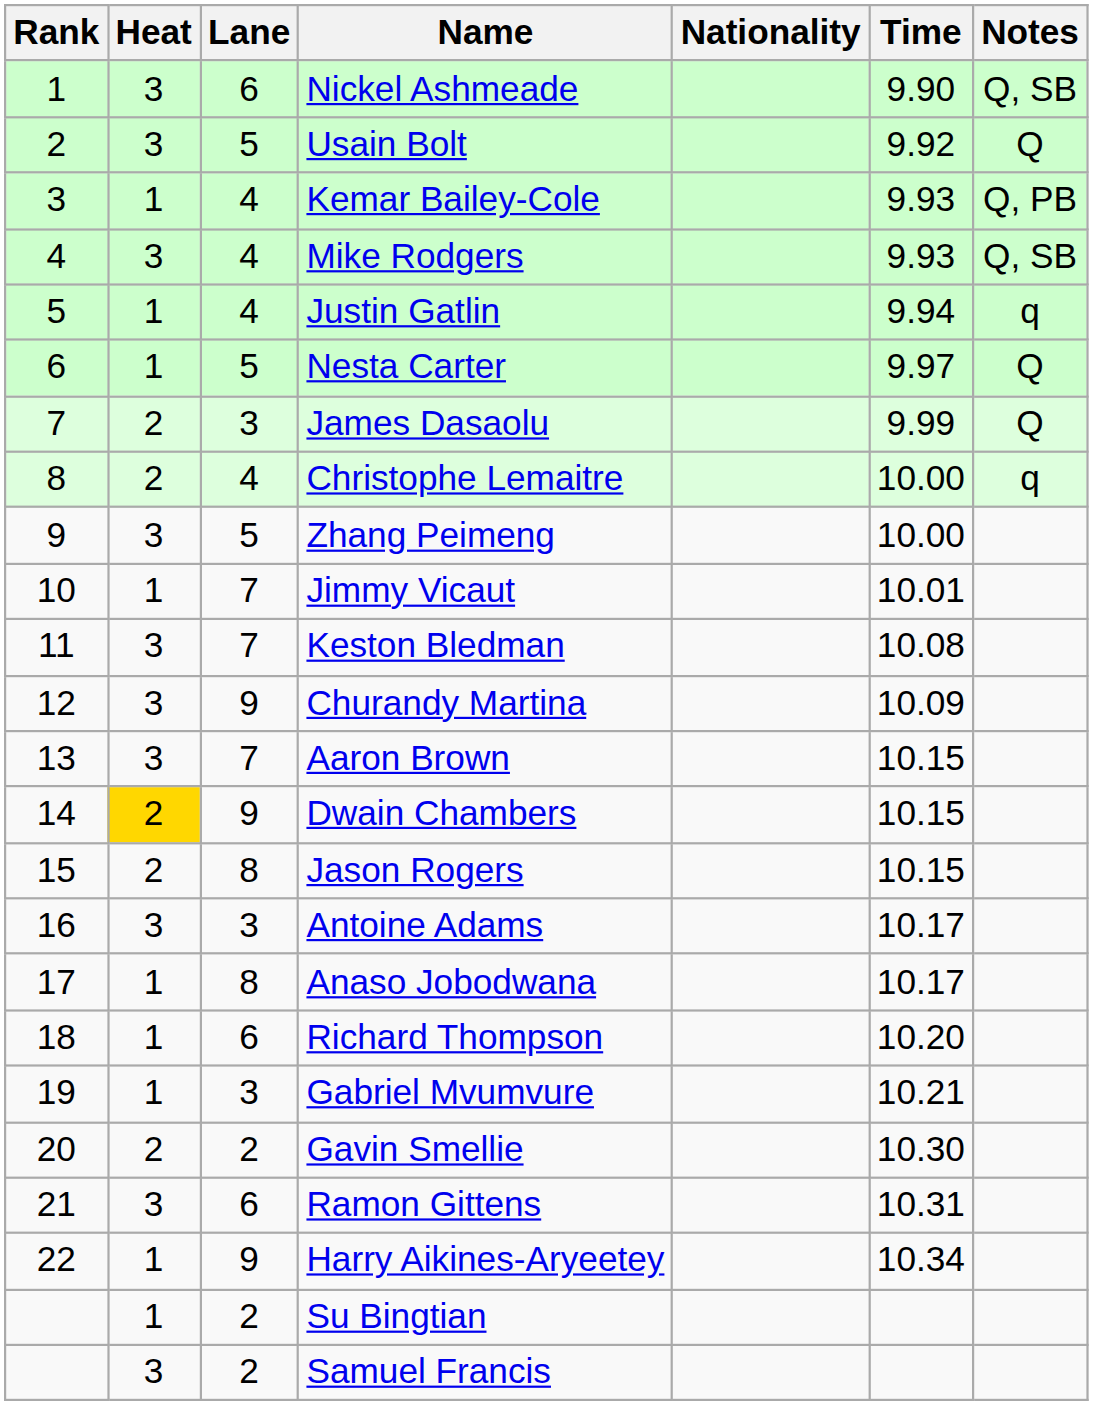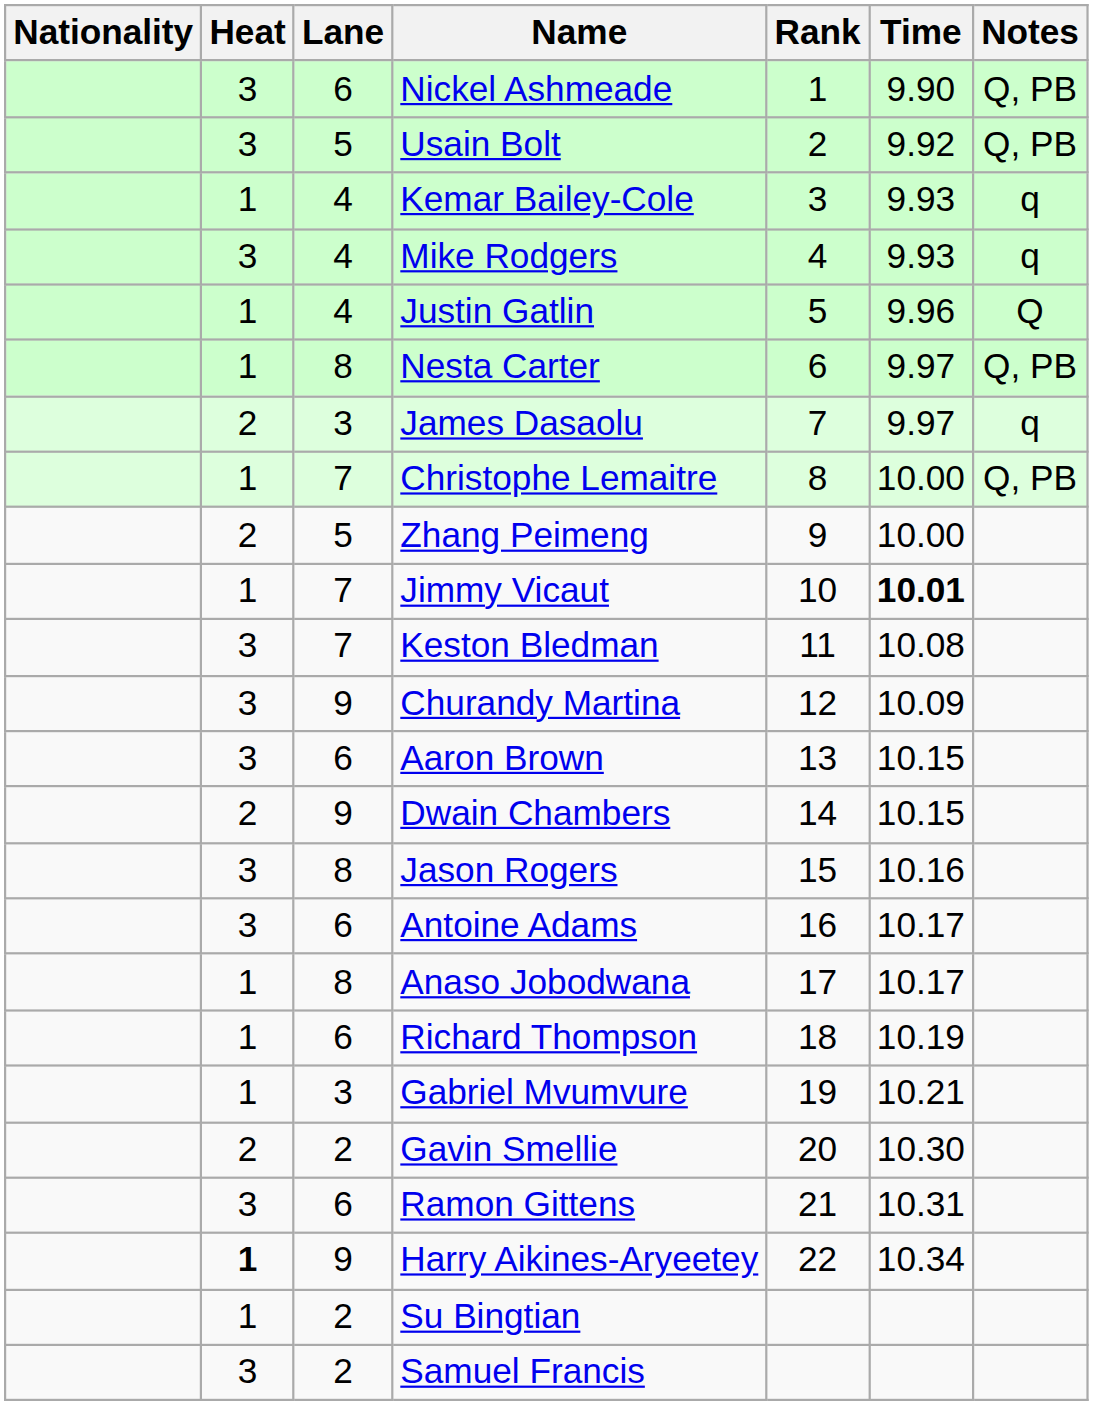columns swapped: Rank <-> Nationality
Nickel Ashmeade | Notes: Q, SB -> Q, PB
Usain Bolt | Notes: Q -> Q, PB
Kemar Bailey-Cole | Notes: Q, PB -> q
Mike Rodgers | Notes: Q, SB -> q
Justin Gatlin | Time: 9.94 -> 9.96
Justin Gatlin | Notes: q -> Q
Nesta Carter | Lane: 5 -> 8
Nesta Carter | Notes: Q -> Q, PB
James Dasaolu | Time: 9.99 -> 9.97
James Dasaolu | Notes: Q -> q
Christophe Lemaitre | Heat: 2 -> 1
Christophe Lemaitre | Lane: 4 -> 7
Christophe Lemaitre | Notes: q -> Q, PB
Zhang Peimeng | Heat: 3 -> 2
Jimmy Vicaut | Time: normal -> bold
Aaron Brown | Lane: 7 -> 6
Dwain Chambers | Heat: gold background -> no background
Jason Rogers | Heat: 2 -> 3
Jason Rogers | Time: 10.15 -> 10.16
Antoine Adams | Lane: 3 -> 6
Richard Thompson | Time: 10.20 -> 10.19
Harry Aikines-Aryeetey | Heat: normal -> bold
